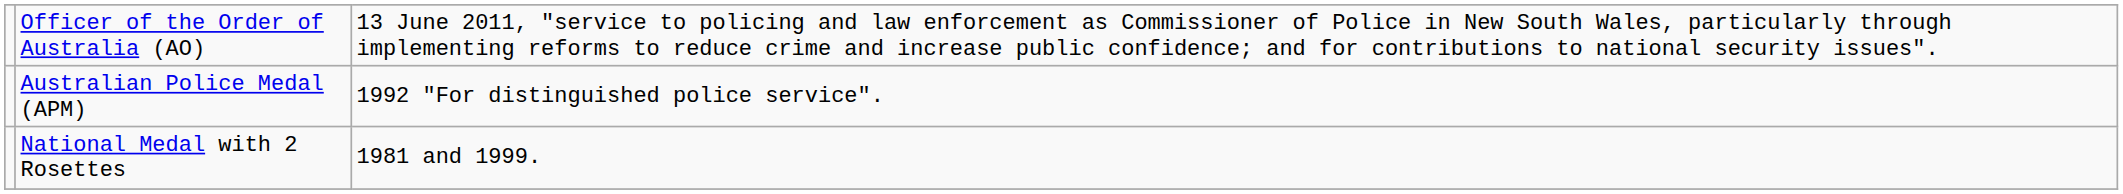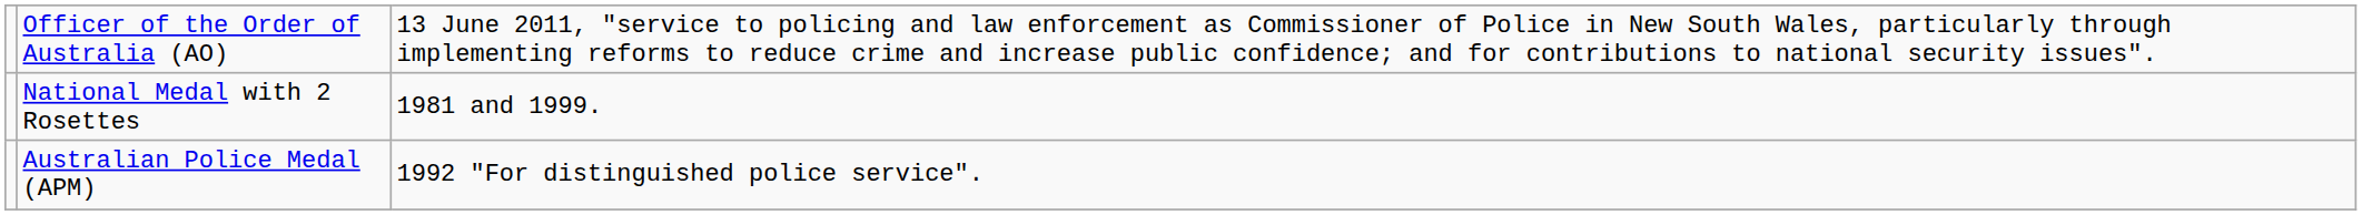rows swapped: Australian Police Medal (APM) <-> National Medal with 2 Rosettes
